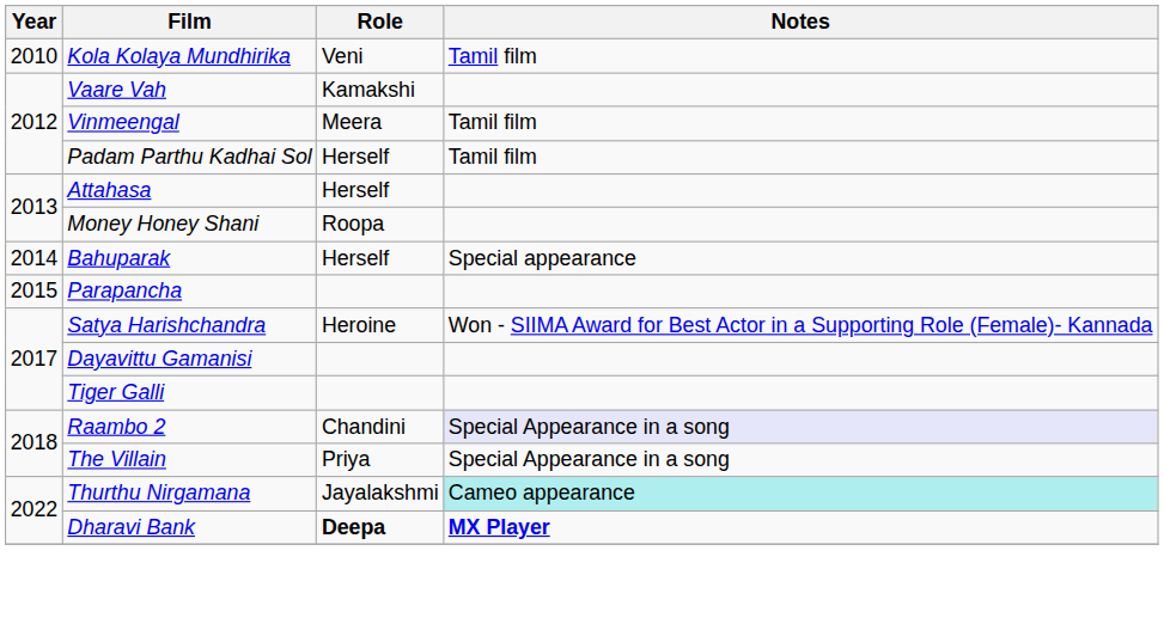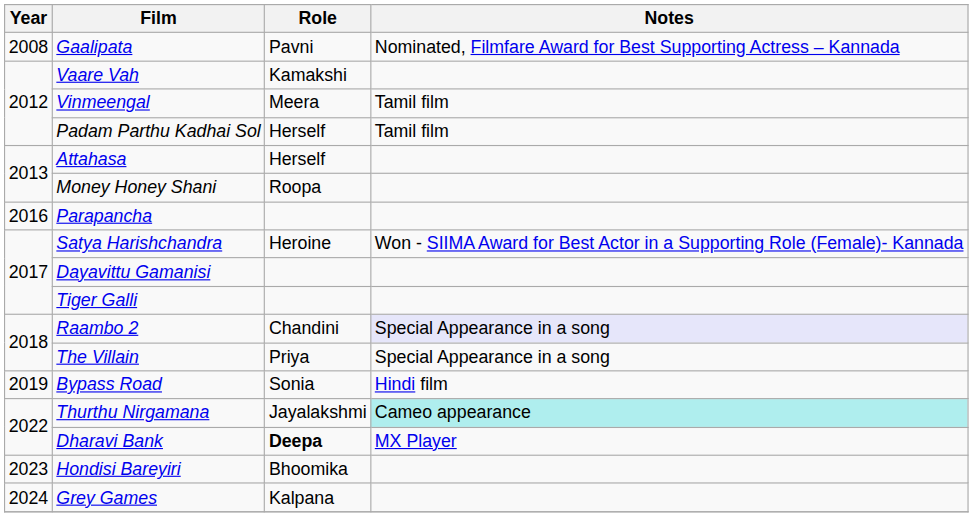+ row: 2008 | Gaalipata | Pavni | Nominated, Filmfare Award for Best Supporting Actress – Kannada
- row: 2010 | Kola Kolaya Mundhirika | Veni | Tamil film
- row: 2014 | Bahuparak | Herself | Special appearance
Parapancha | Year: 2015 -> 2016
+ row: 2019 | Bypass Road | Sonia | Hindi film
Dharavi Bank | Notes: bold -> normal
+ row: 2023 | Hondisi Bareyiri | Bhoomika
+ row: 2024 | Grey Games | Kalpana
